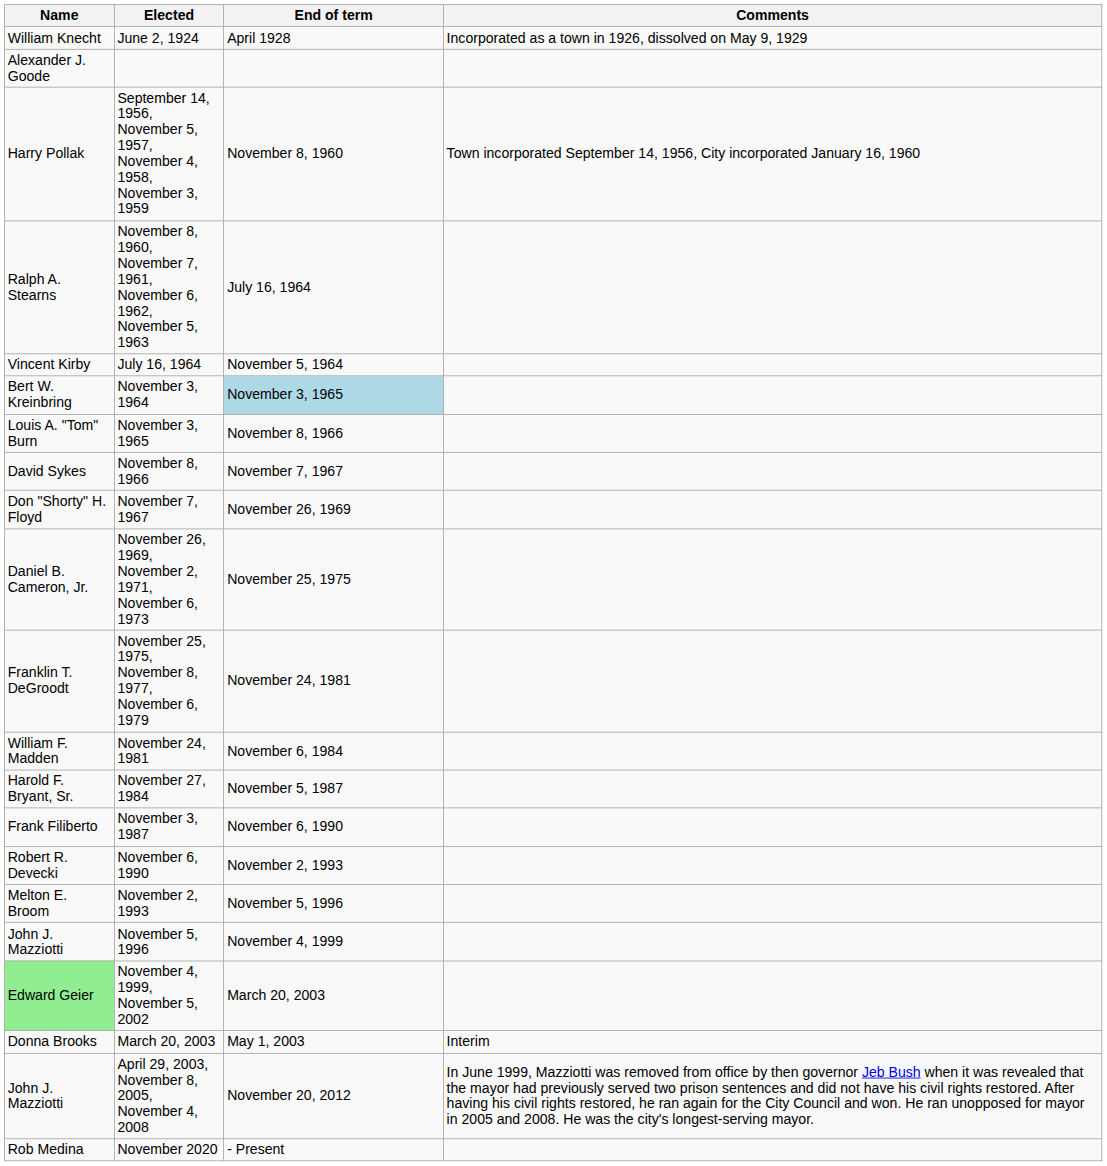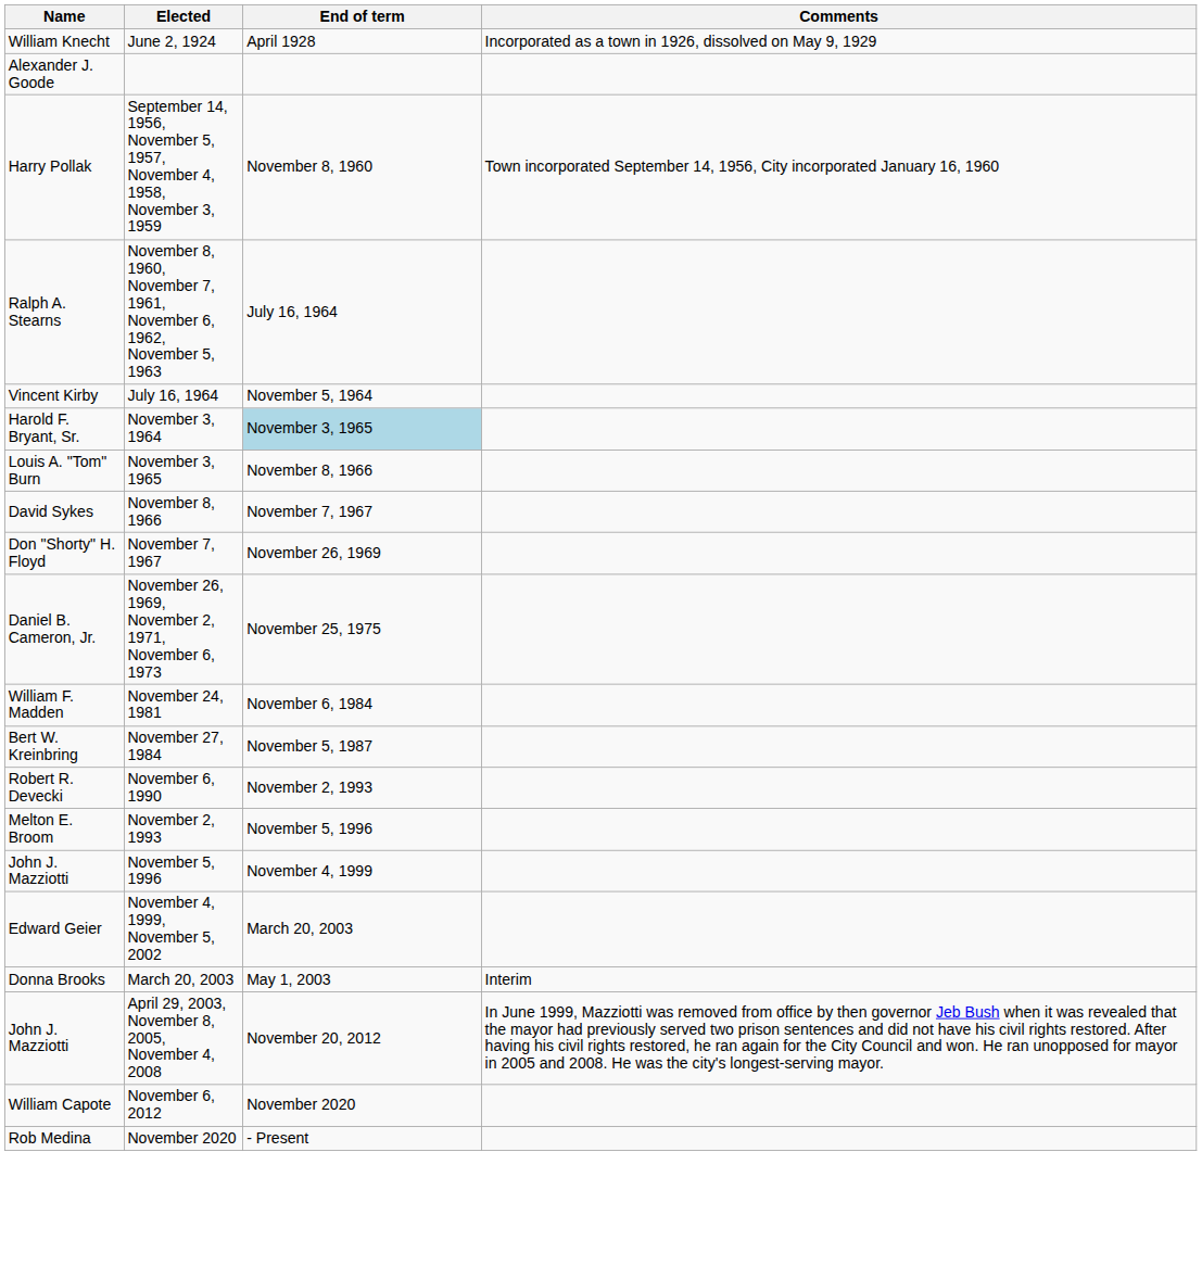November 3, 1964 | Name: Bert W. Kreinbring -> Harold F. Bryant, Sr.
- row: Franklin T. DeGroodt | November 25, 1975, November 8, 1977, November 6, 1979 | November 24, 1981
November 27, 1984 | Name: Harold F. Bryant, Sr. -> Bert W. Kreinbring
- row: Frank Filiberto | November 3, 1987 | November 6, 1990
November 4, 1999, November 5, 2002 | Name: lightgreen background -> no background
+ row: William Capote | November 6, 2012 | November 2020
